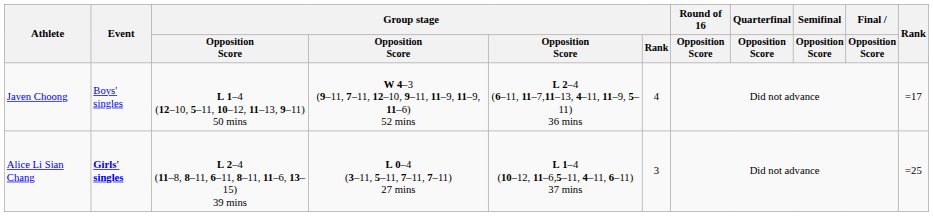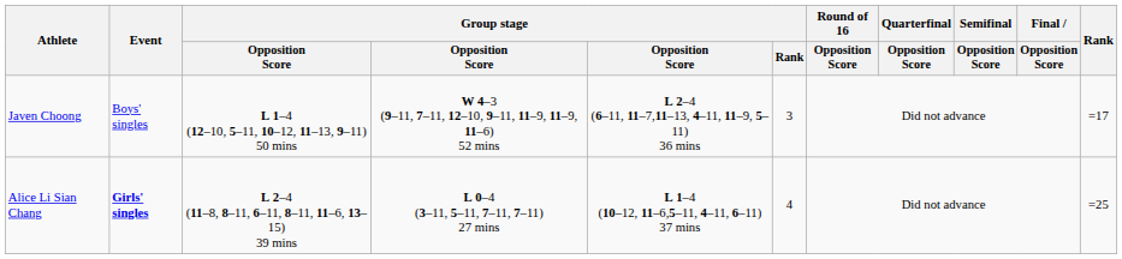Javen Choong | Group stage / Rank: 4 -> 3
Alice Li Sian Chang | Group stage / Rank: 3 -> 4
